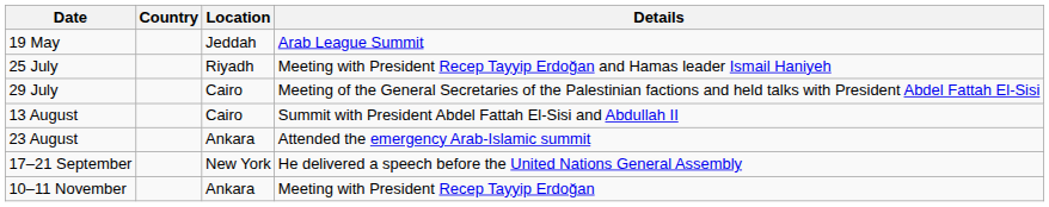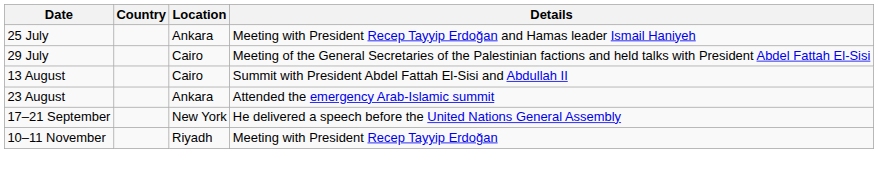- row: 19 May | Jeddah | Arab League Summit
25 July | Location: Riyadh -> Ankara
10–11 November | Location: Ankara -> Riyadh
